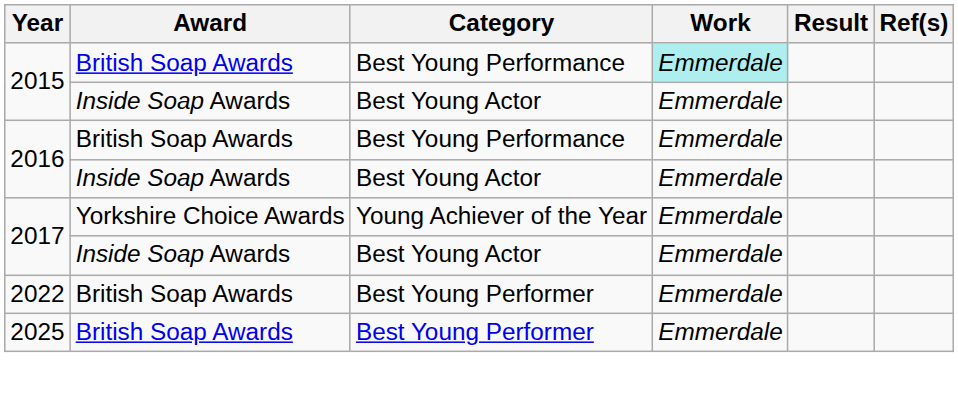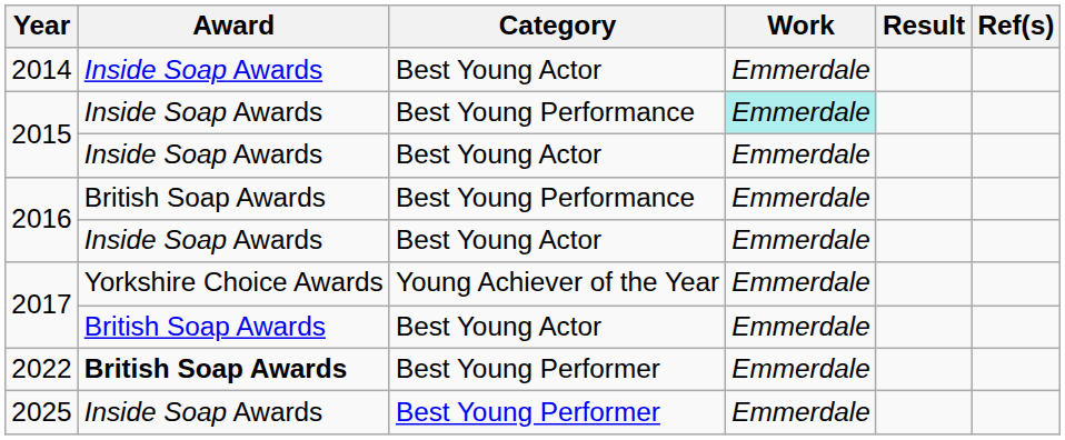+ row: 2014 | Inside Soap Awards | Best Young Actor | Emmerdale
2015 / Best Young Performance | Award: British Soap Awards -> Inside Soap Awards
2017 / Best Young Actor | Award: Inside Soap Awards -> British Soap Awards
2022 | Award: normal -> bold
2025 | Award: British Soap Awards -> Inside Soap Awards
